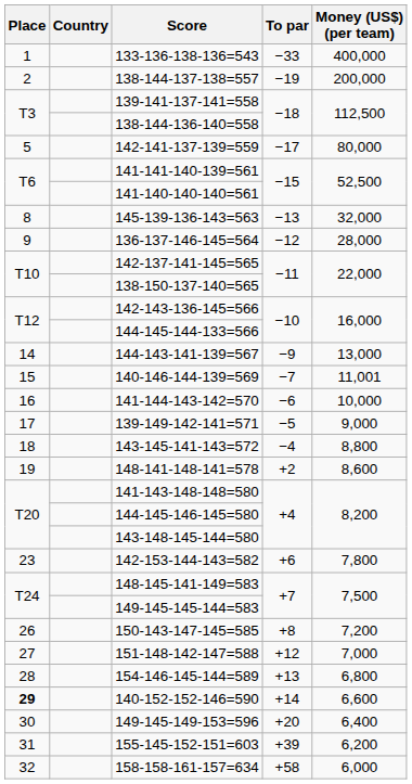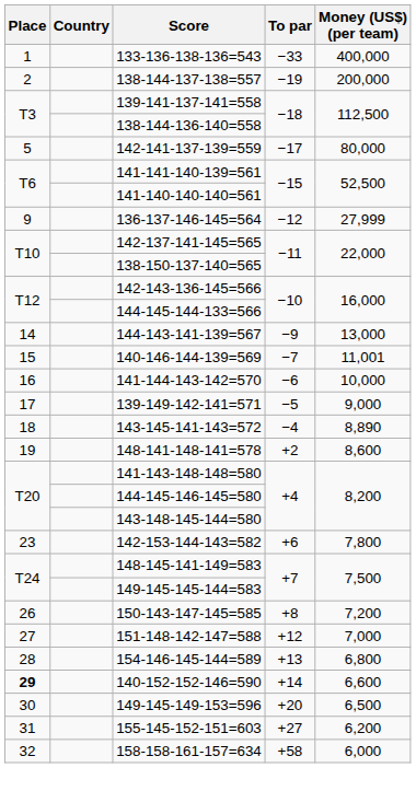- row: 8 | 145-139-136-143=563 | −13 | 32,000
136-137-146-145=564 | Money (US$) (per team): 28,000 -> 27,999
143-145-141-143=572 | Money (US$) (per team): 8,800 -> 8,890
149-145-149-153=596 | Money (US$) (per team): 6,400 -> 6,500
155-145-152-151=603 | To par: +39 -> +27
